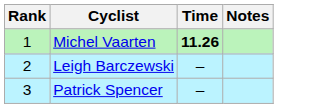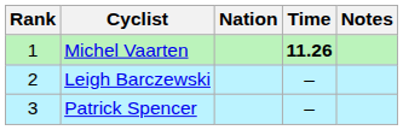+ column: Nation
